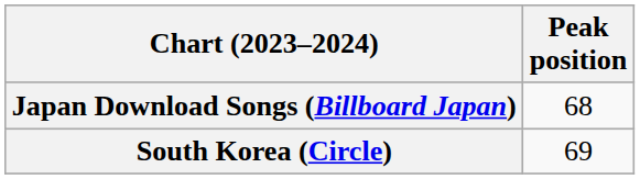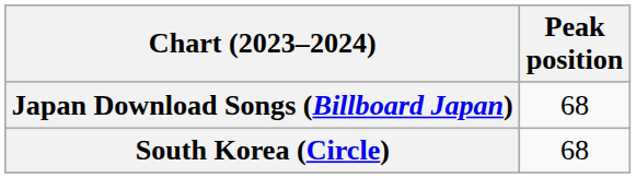South Korea (Circle) | Peak position: 69 -> 68
